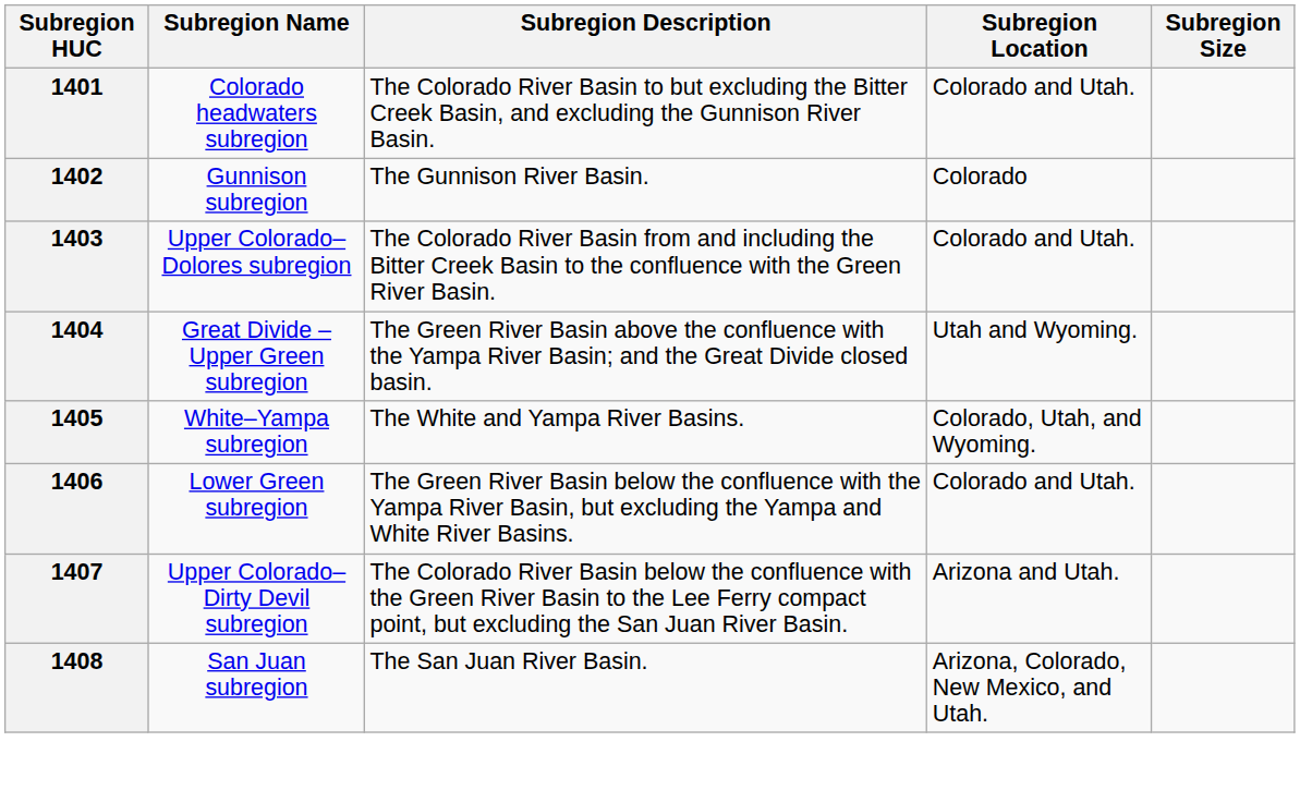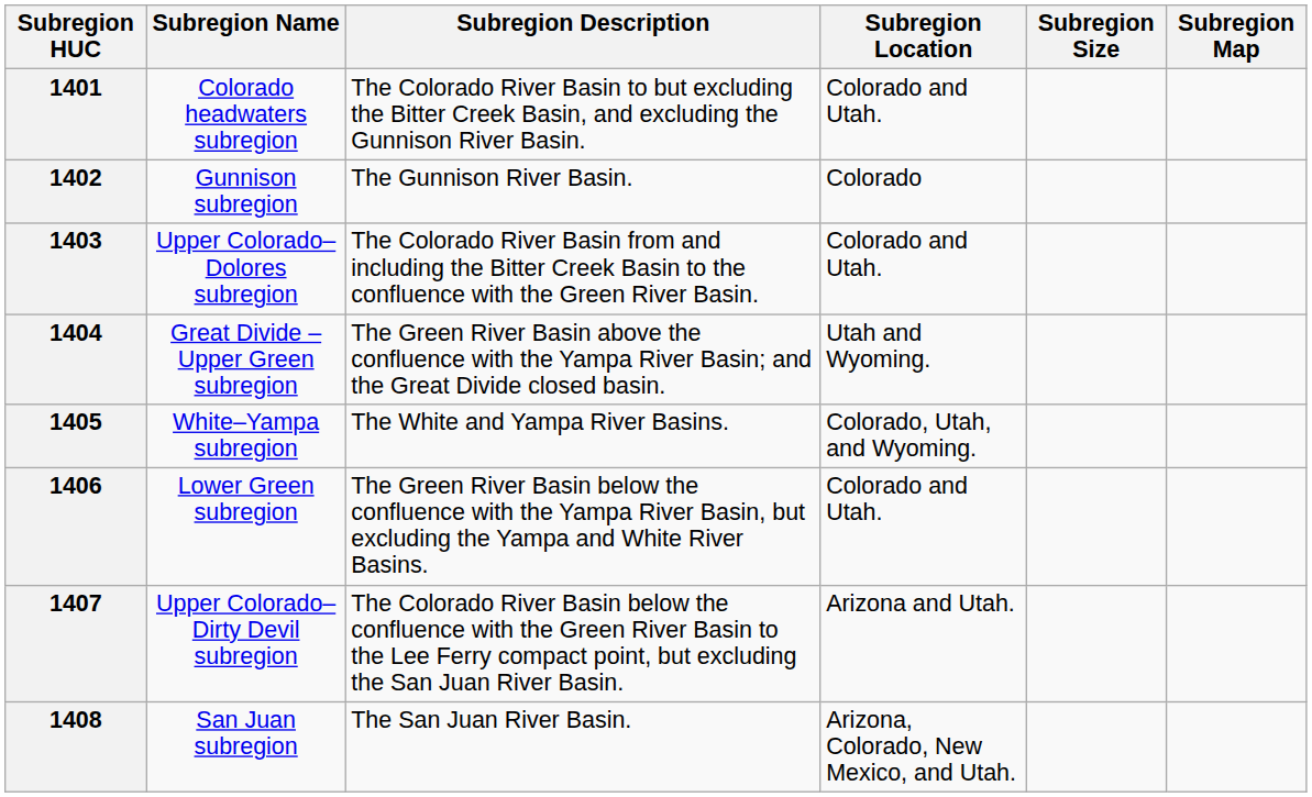+ column: Subregion Map
